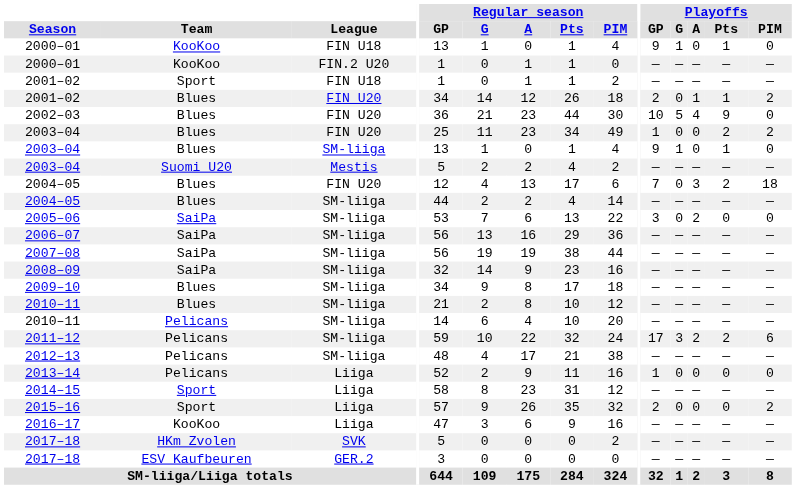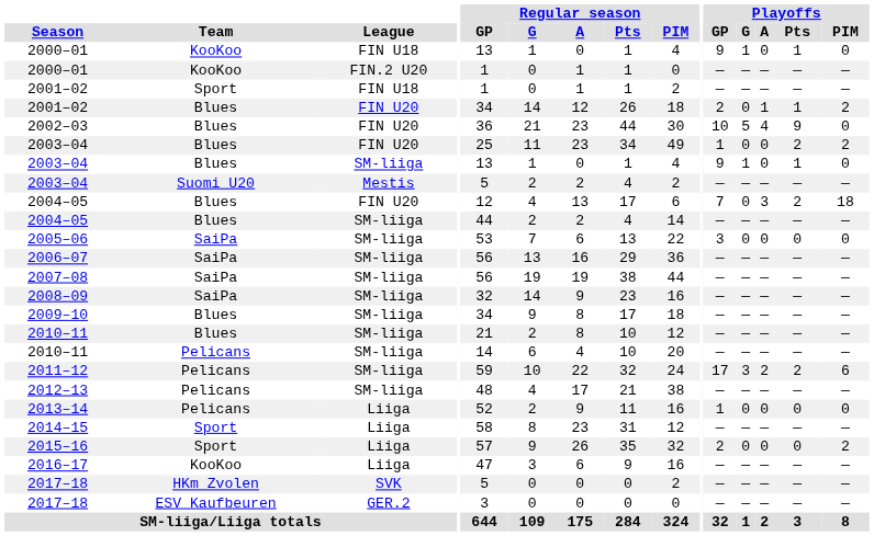2005–06 | Playoffs / A: 2 -> 0
